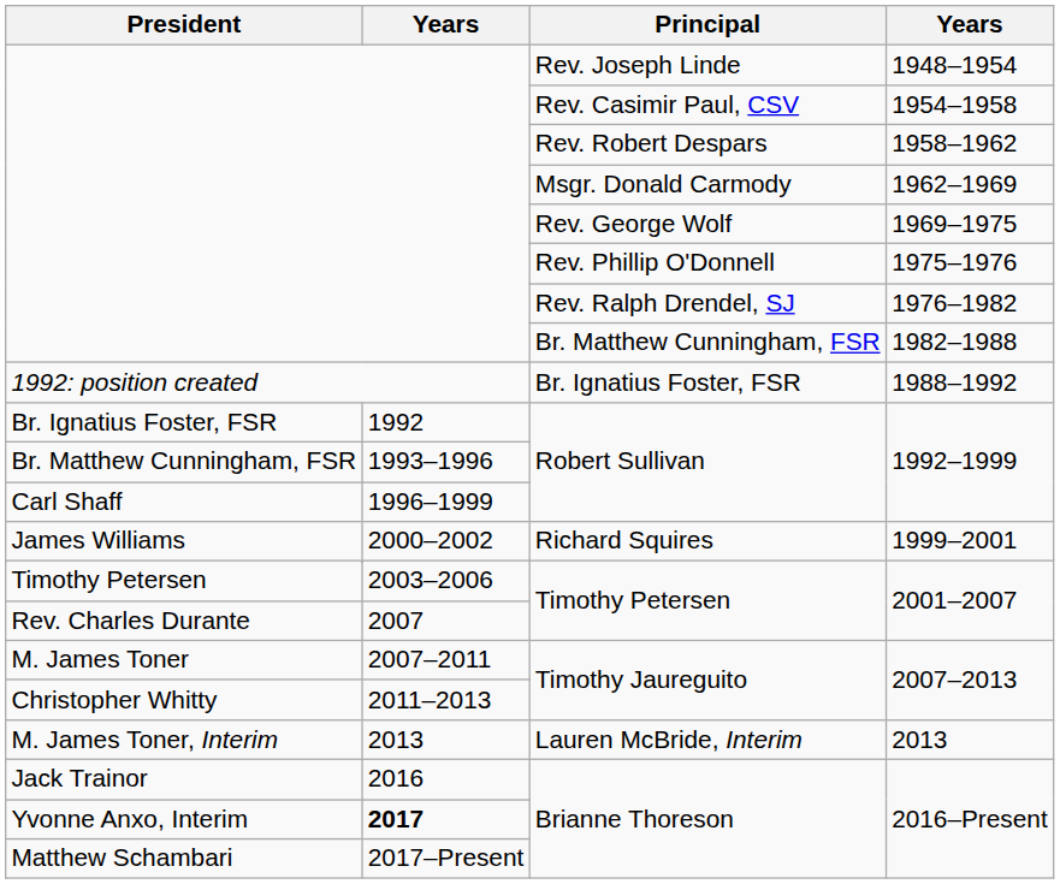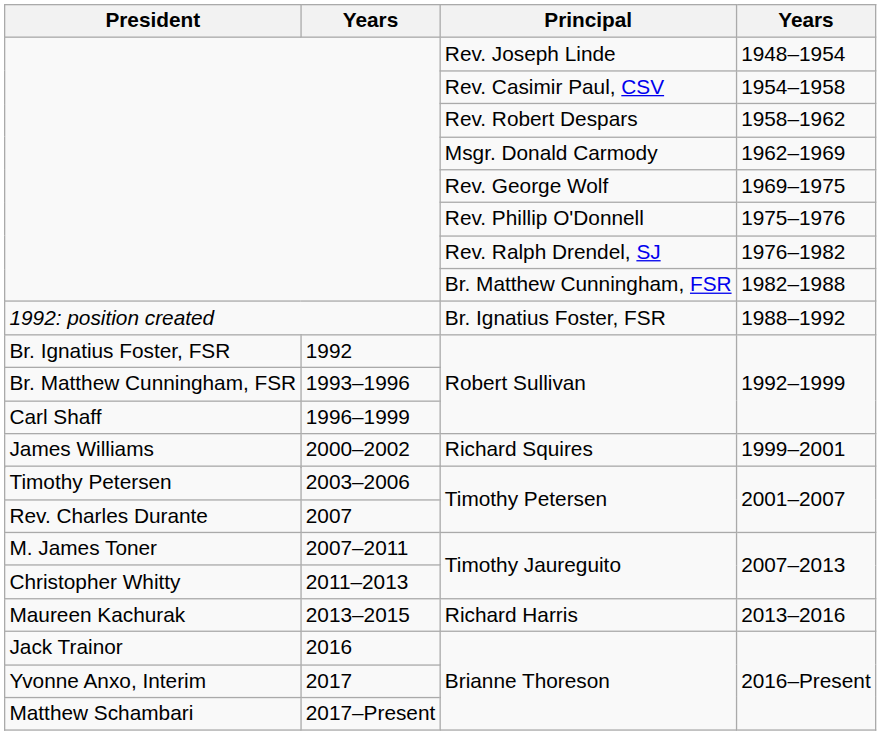- row: M. James Toner, Interim | 2013 | Lauren McBride, Interim | 2013
+ row: Maureen Kachurak | 2013–2015 | Richard Harris | 2013–2016
Yvonne Anxo, Interim / Brianne Thoreson | column 2: bold -> normal
